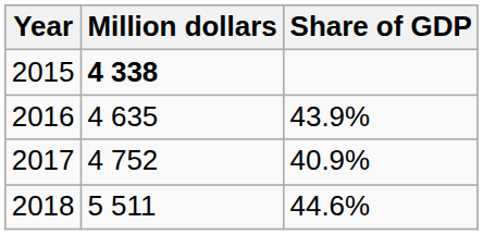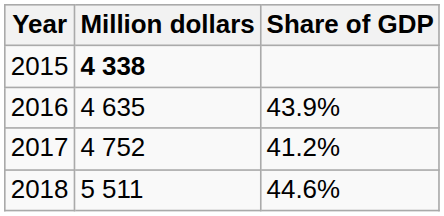2017 | Share of GDP: 40.9% -> 41.2%
